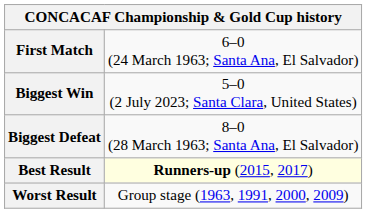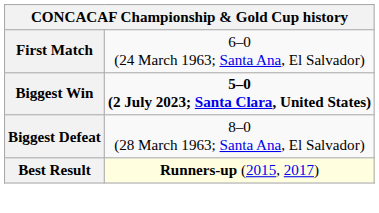Biggest Win | column 2: normal -> bold
- row: Worst Result | Group stage (1963, 1991, 2000, 2009)
